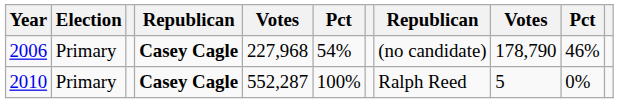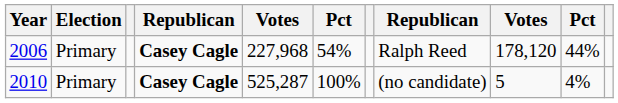2006 | column 8: (no candidate) -> Ralph Reed
2006 | column 9: 178,790 -> 178,120
2006 | column 10: 46% -> 44%
2010 | column 5: 552,287 -> 525,287
2010 | column 8: Ralph Reed -> (no candidate)
2010 | column 10: 0% -> 4%
